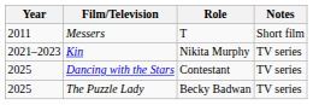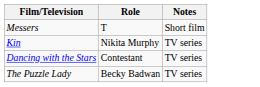- column: Year | 2011 | 2021–2023 | 2025 | 2025
